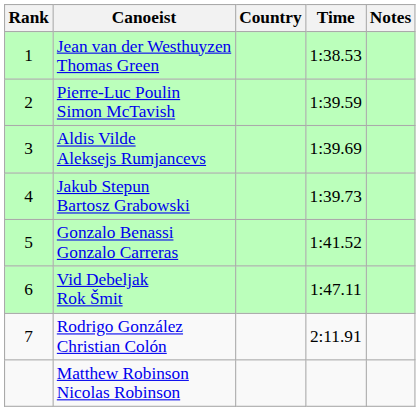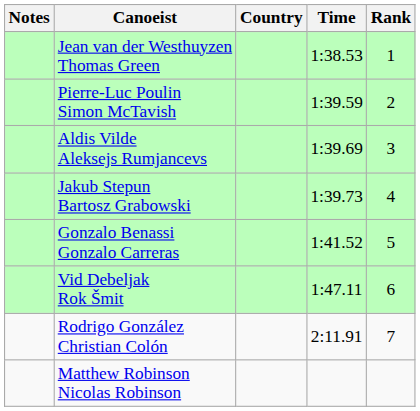columns swapped: Rank <-> Notes
